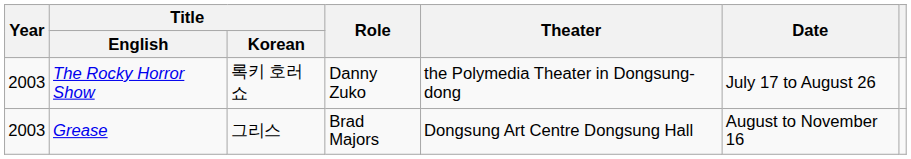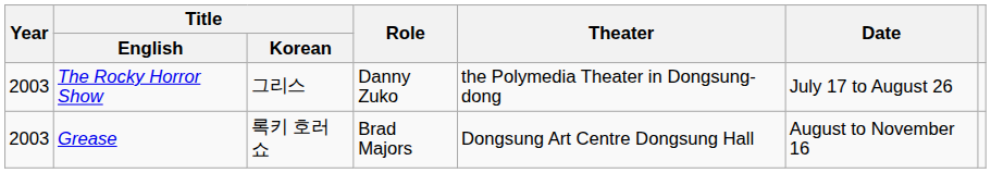The Rocky Horror Show | Title / Korean: 록키 호러 쇼 -> 그리스
Grease | Title / Korean: 그리스 -> 록키 호러 쇼
